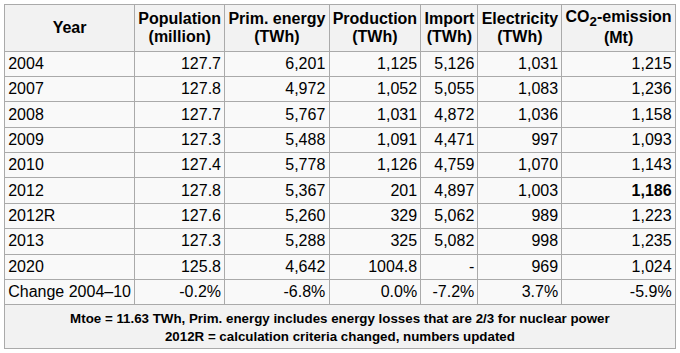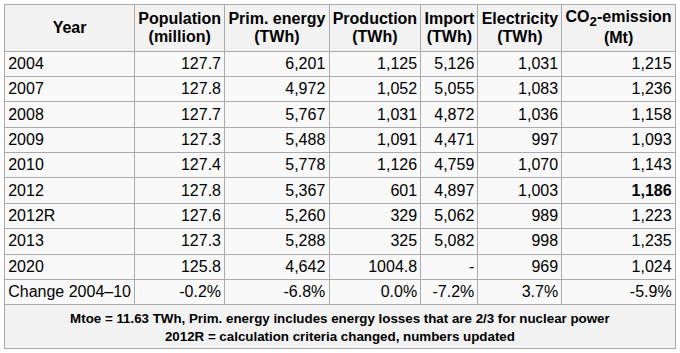2012 | Production (TWh): 201 -> 601
